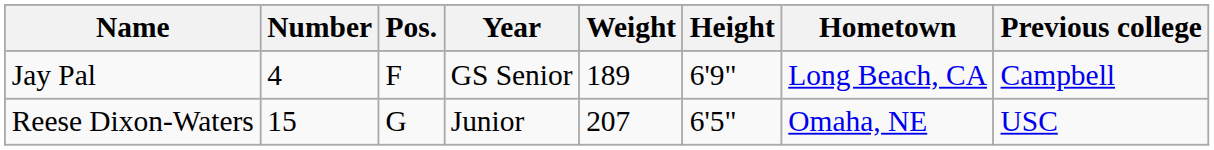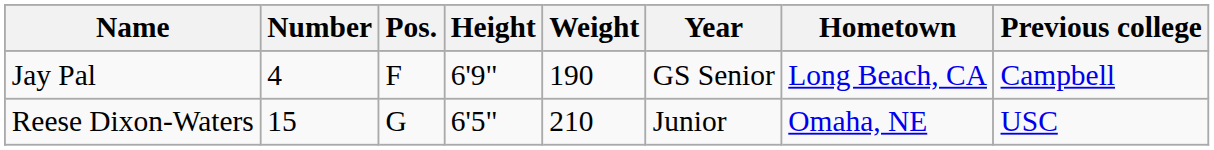columns swapped: Height <-> Year
Jay Pal | Weight: 189 -> 190
Reese Dixon-Waters | Weight: 207 -> 210
